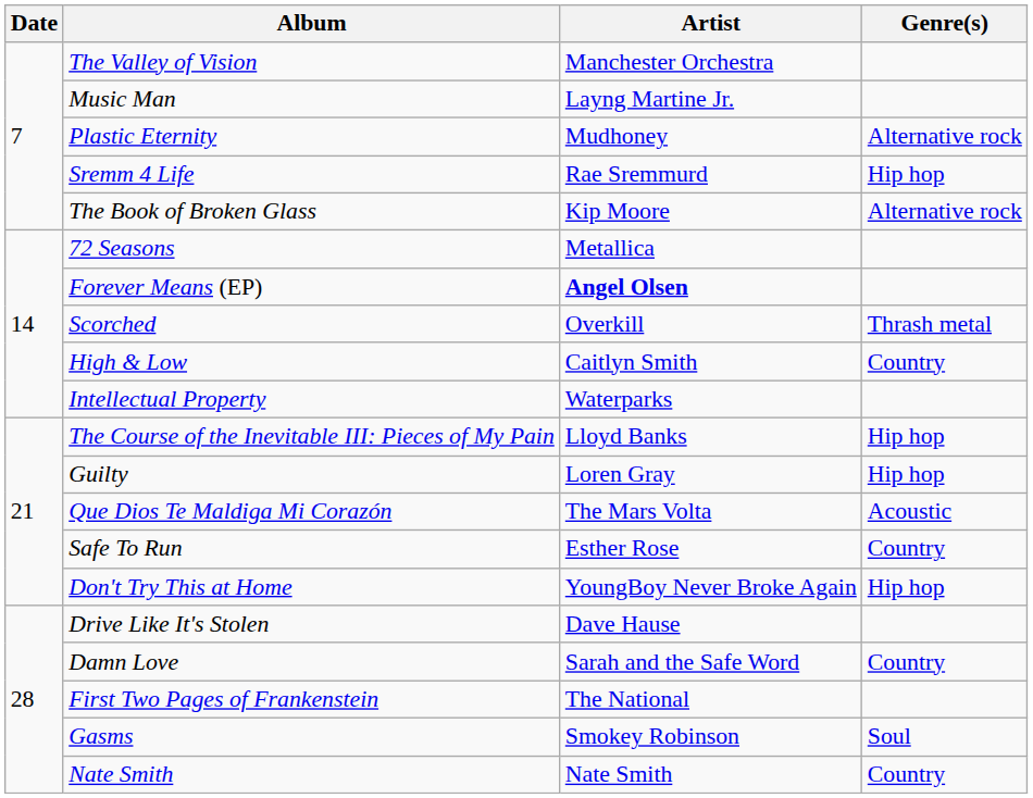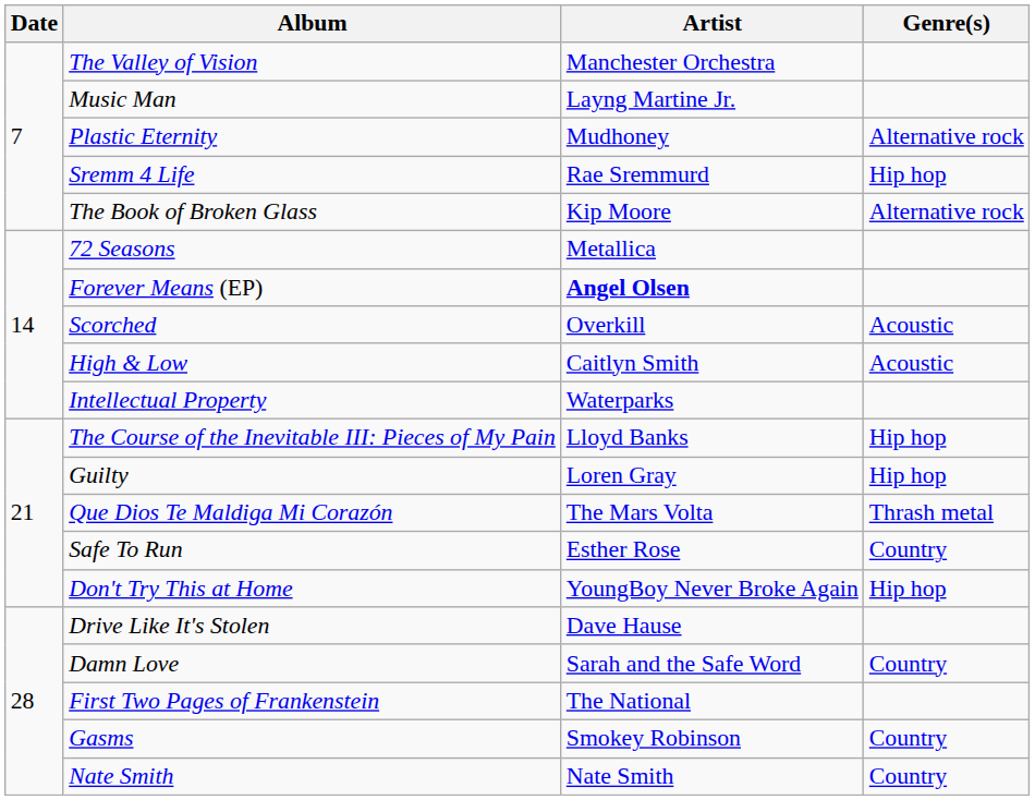Scorched | Genre(s): Thrash metal -> Acoustic
High & Low | Genre(s): Country -> Acoustic
Que Dios Te Maldiga Mi Corazón | Genre(s): Acoustic -> Thrash metal
Gasms | Genre(s): Soul -> Country
